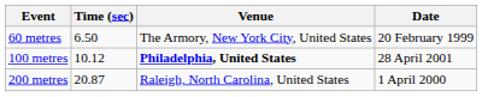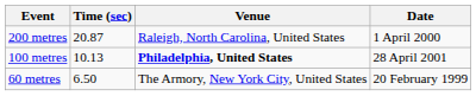rows swapped: 60 metres <-> 200 metres
100 metres | Time (sec): 10.12 -> 10.13
